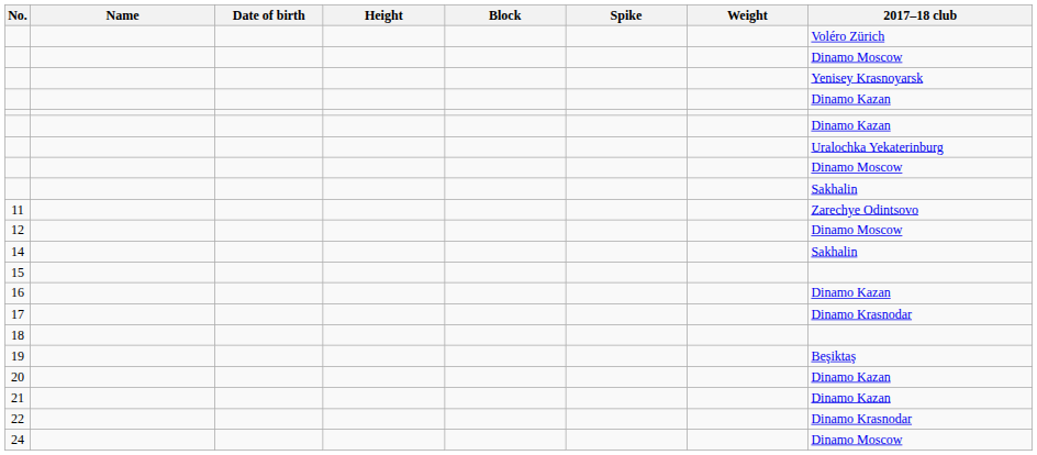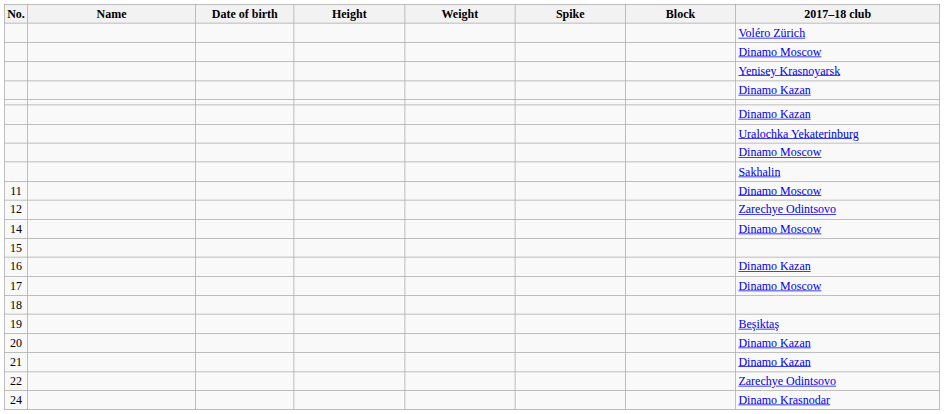columns swapped: Weight <-> Block
11 | 2017–18 club: Zarechye Odintsovo -> Dinamo Moscow
12 | 2017–18 club: Dinamo Moscow -> Zarechye Odintsovo
14 | 2017–18 club: Sakhalin -> Dinamo Moscow
17 | 2017–18 club: Dinamo Krasnodar -> Dinamo Moscow
22 | 2017–18 club: Dinamo Krasnodar -> Zarechye Odintsovo
24 | 2017–18 club: Dinamo Moscow -> Dinamo Krasnodar
